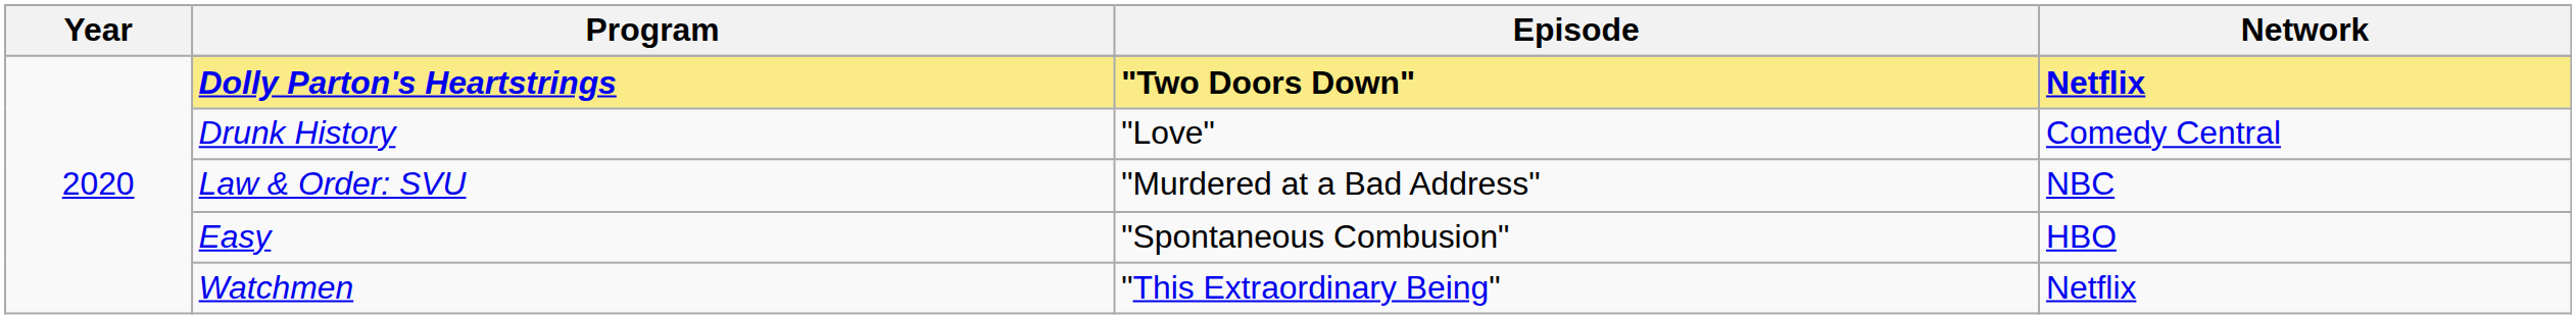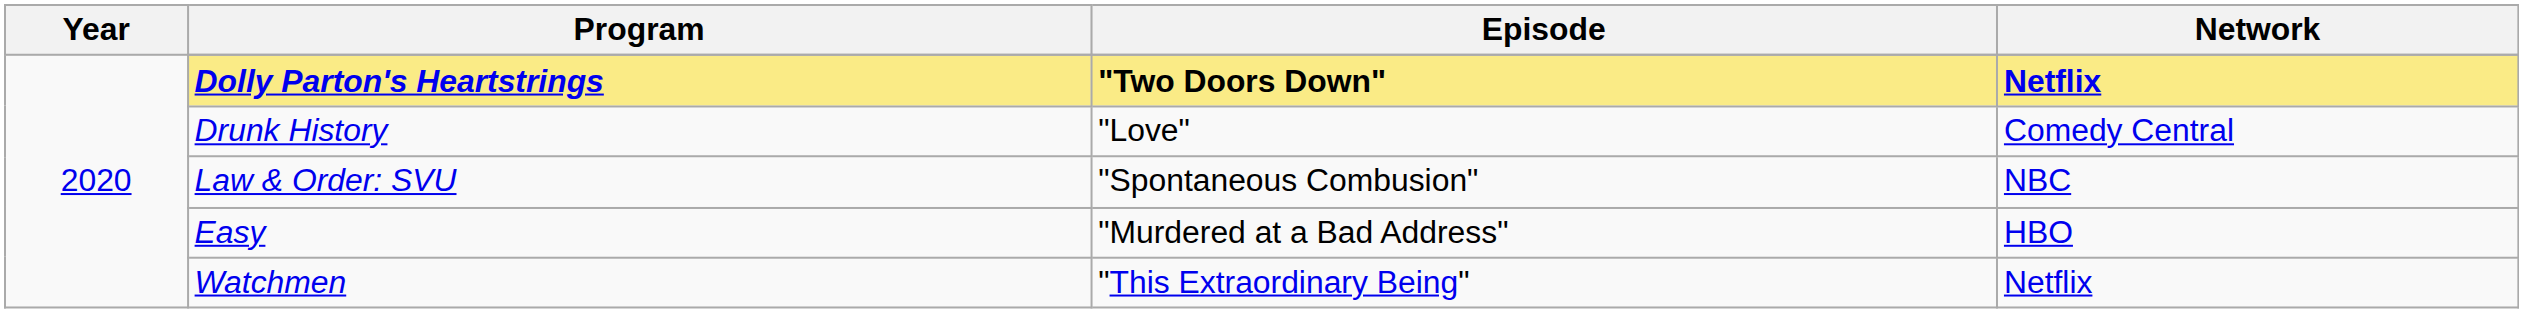Law & Order: SVU | Episode: "Murdered at a Bad Address" -> "Spontaneous Combusion"
Easy | Episode: "Spontaneous Combusion" -> "Murdered at a Bad Address"
